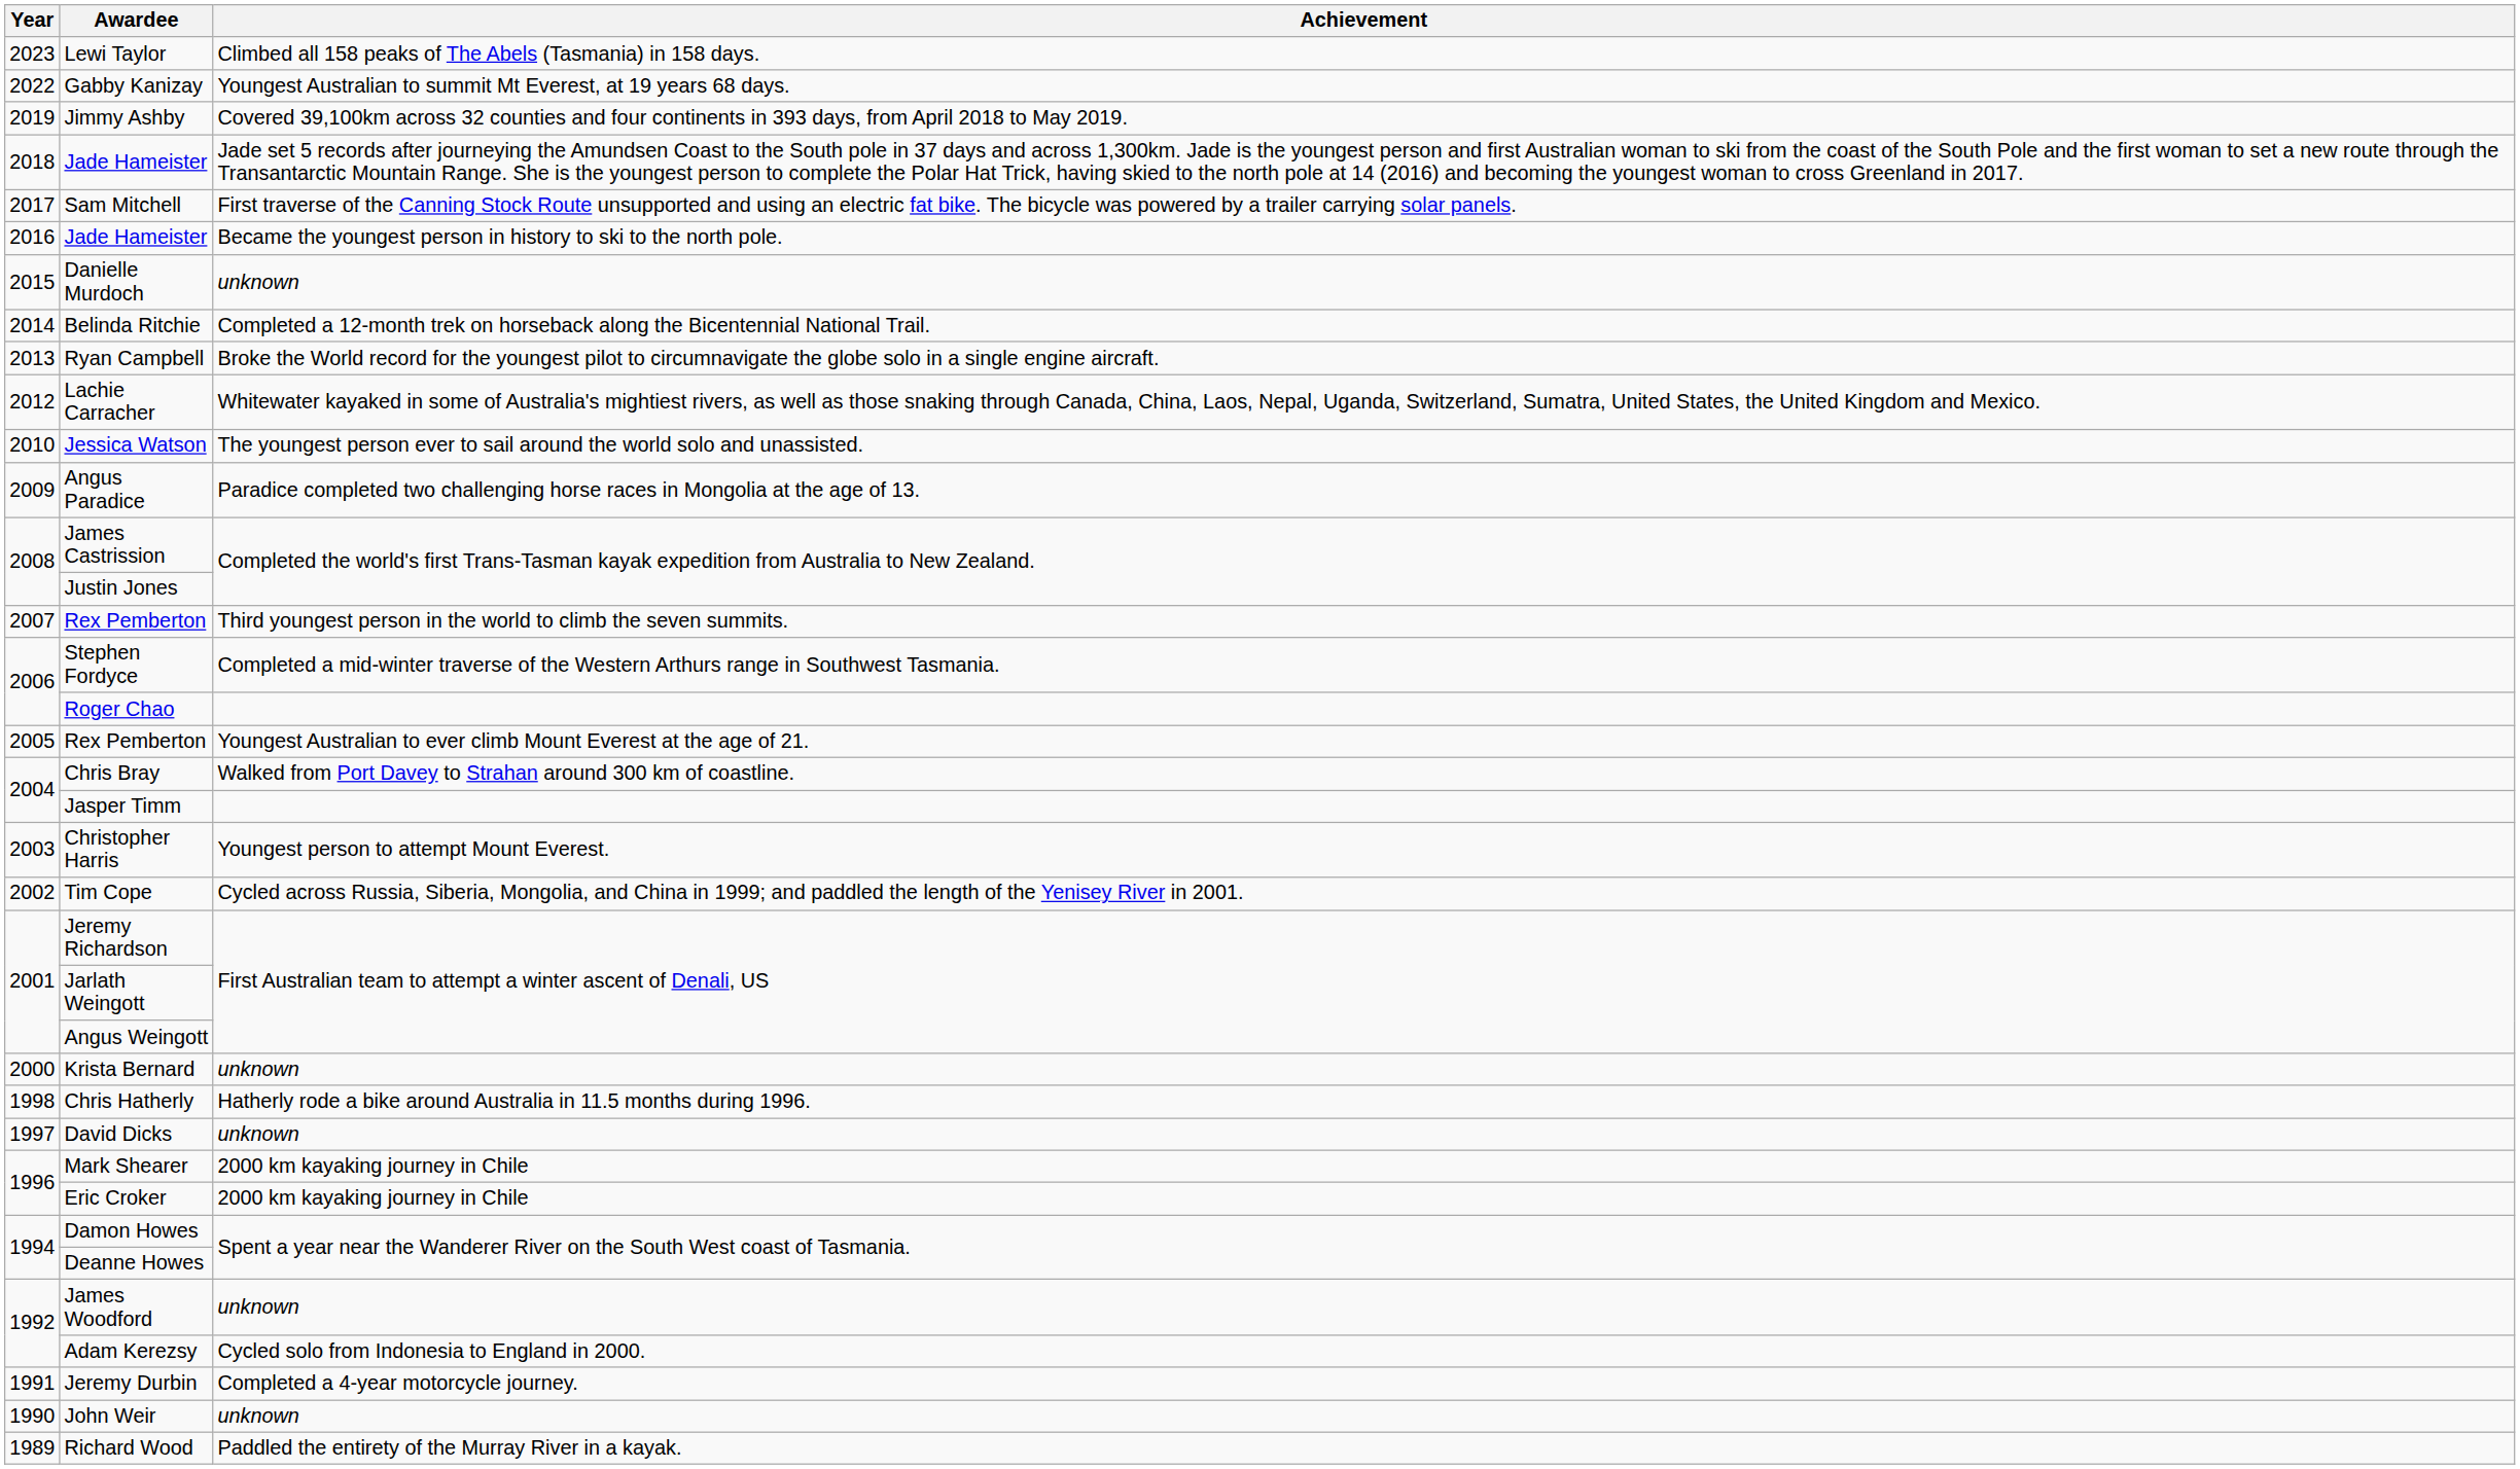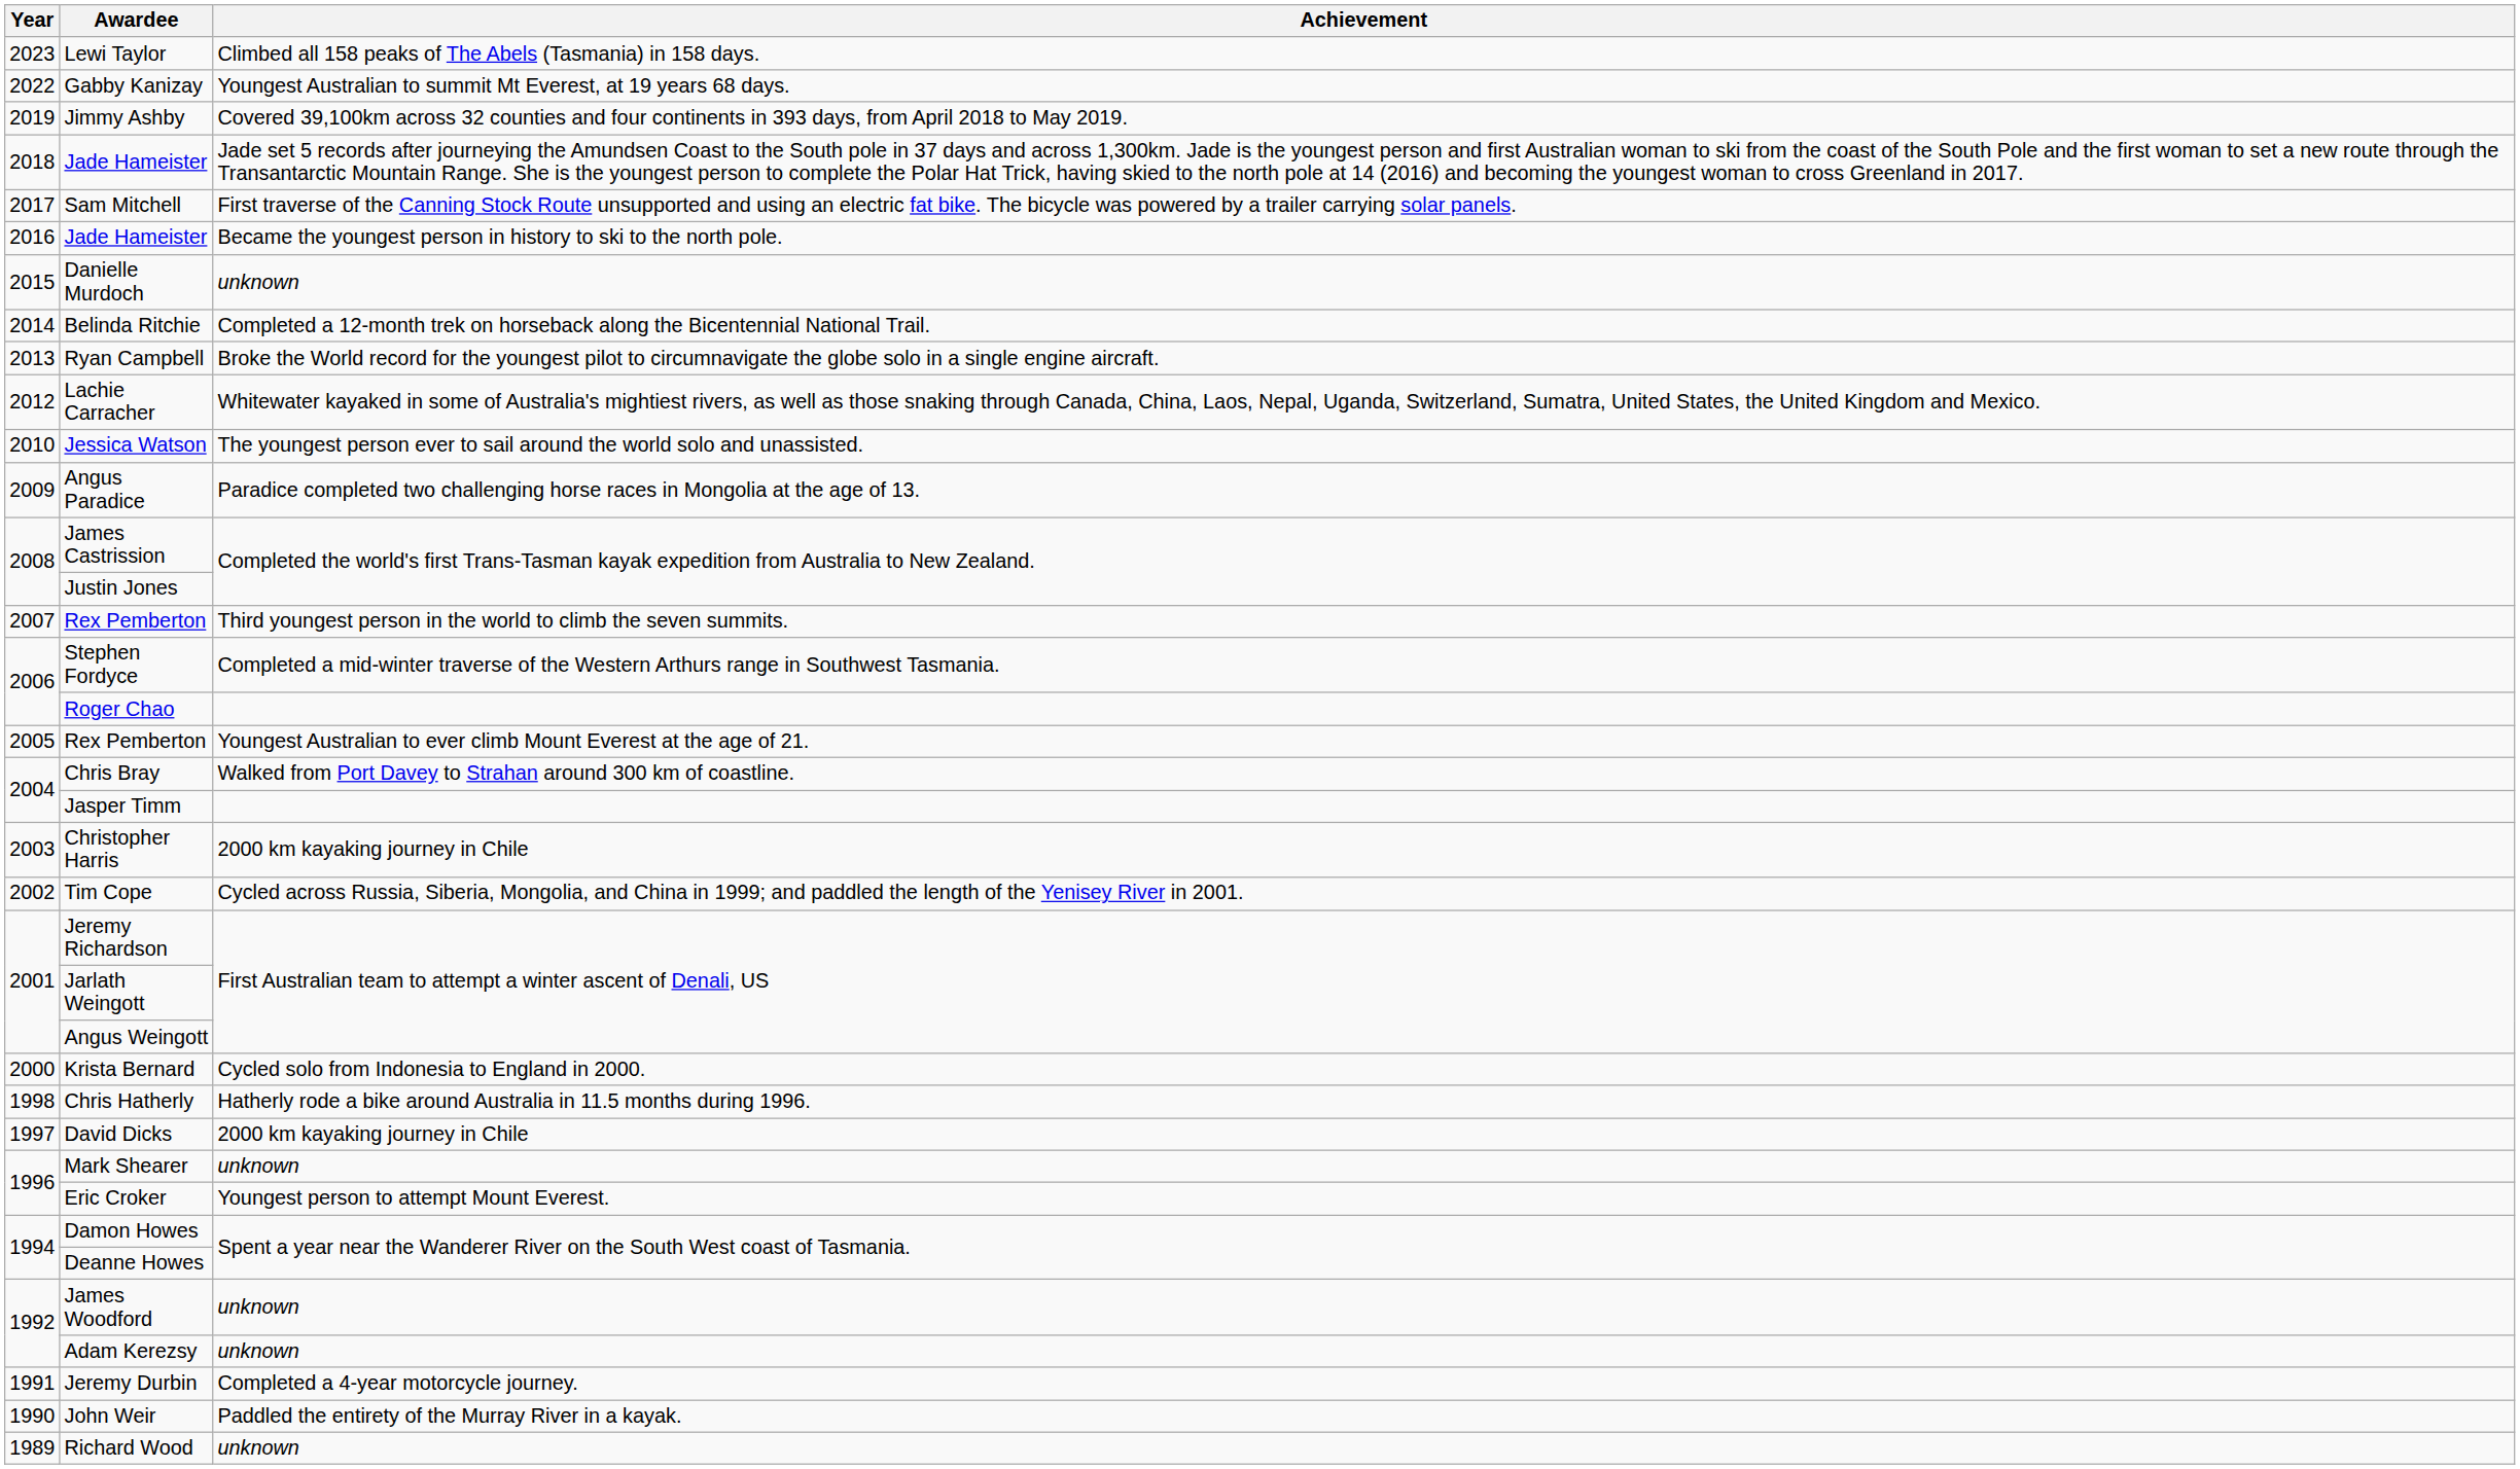Christopher Harris | Achievement: Youngest person to attempt Mount Everest. -> 2000 km kayaking journey in Chile
Krista Bernard | Achievement: unknown -> Cycled solo from Indonesia to England in 2000.
David Dicks | Achievement: unknown -> 2000 km kayaking journey in Chile
Mark Shearer | Achievement: 2000 km kayaking journey in Chile -> unknown
Eric Croker | Achievement: 2000 km kayaking journey in Chile -> Youngest person to attempt Mount Everest.
Adam Kerezsy | Achievement: Cycled solo from Indonesia to England in 2000. -> unknown
John Weir | Achievement: unknown -> Paddled the entirety of the Murray River in a kayak.
Richard Wood | Achievement: Paddled the entirety of the Murray River in a kayak. -> unknown
